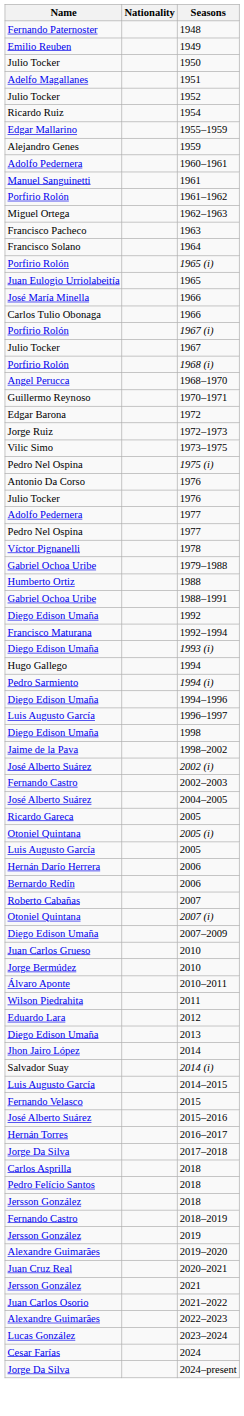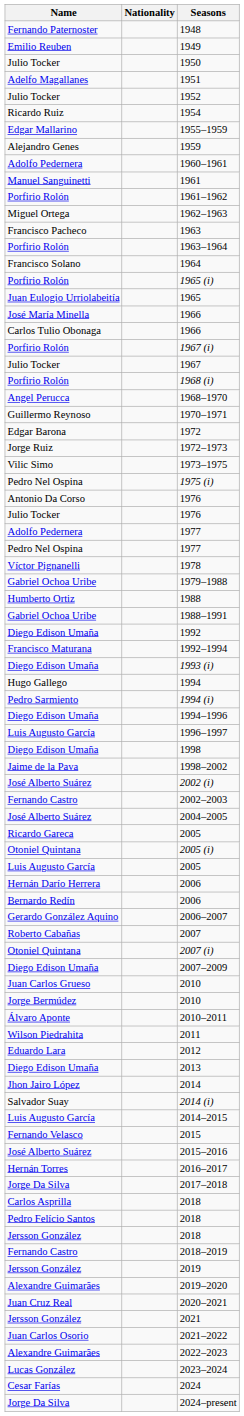+ row: Porfirio Rolón | 1963–1964
+ row: Gerardo González Aquino | 2006–2007
